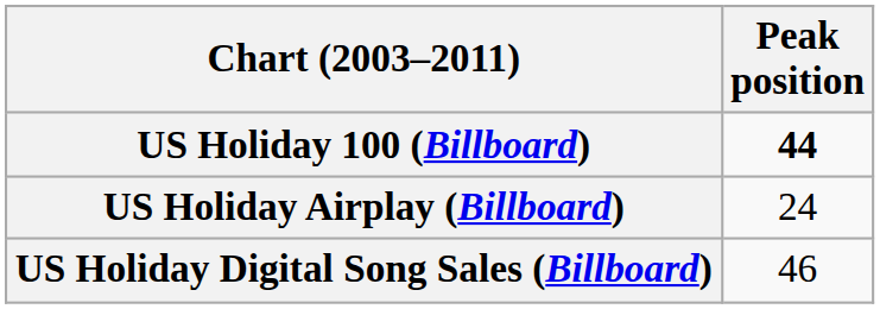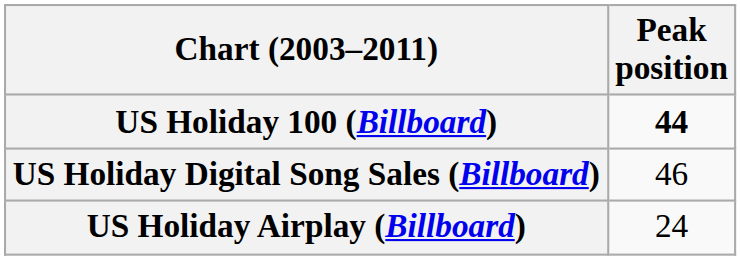rows swapped: US Holiday Airplay (Billboard) <-> US Holiday Digital Song Sales (Billboard)
